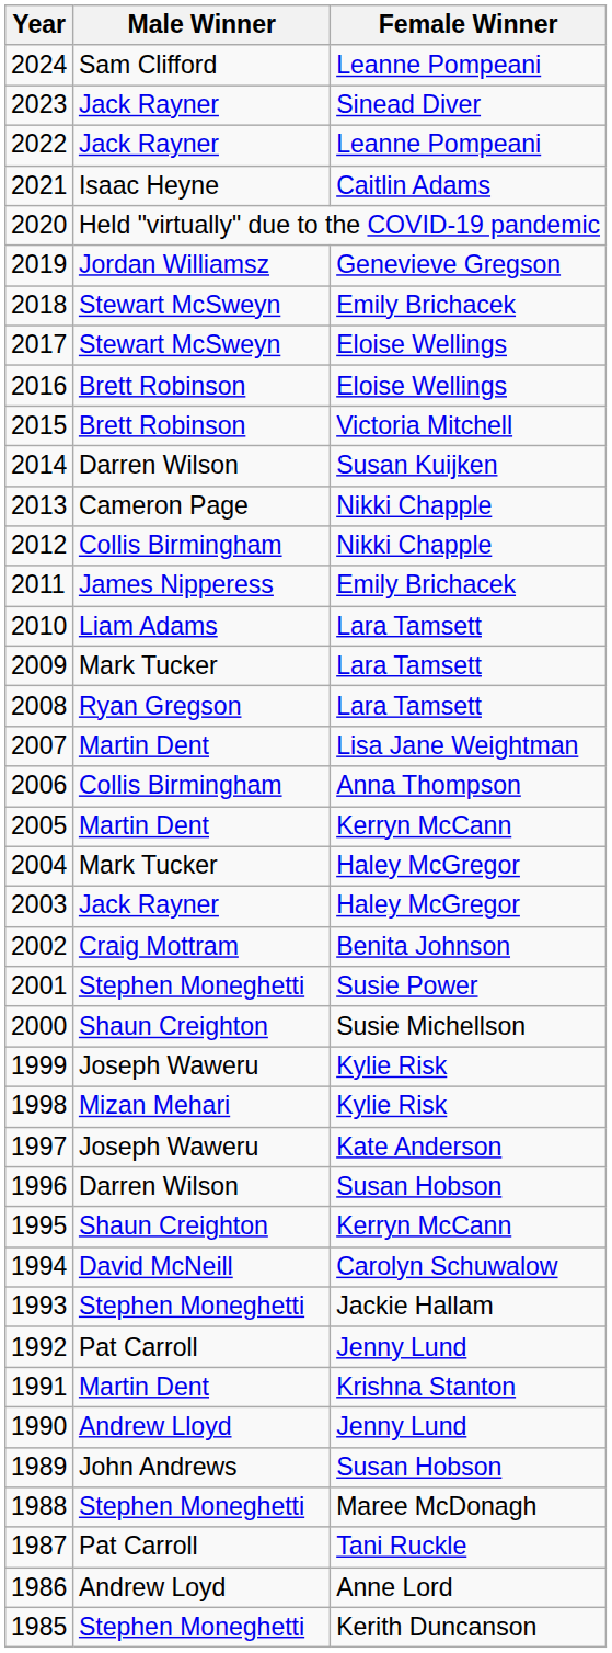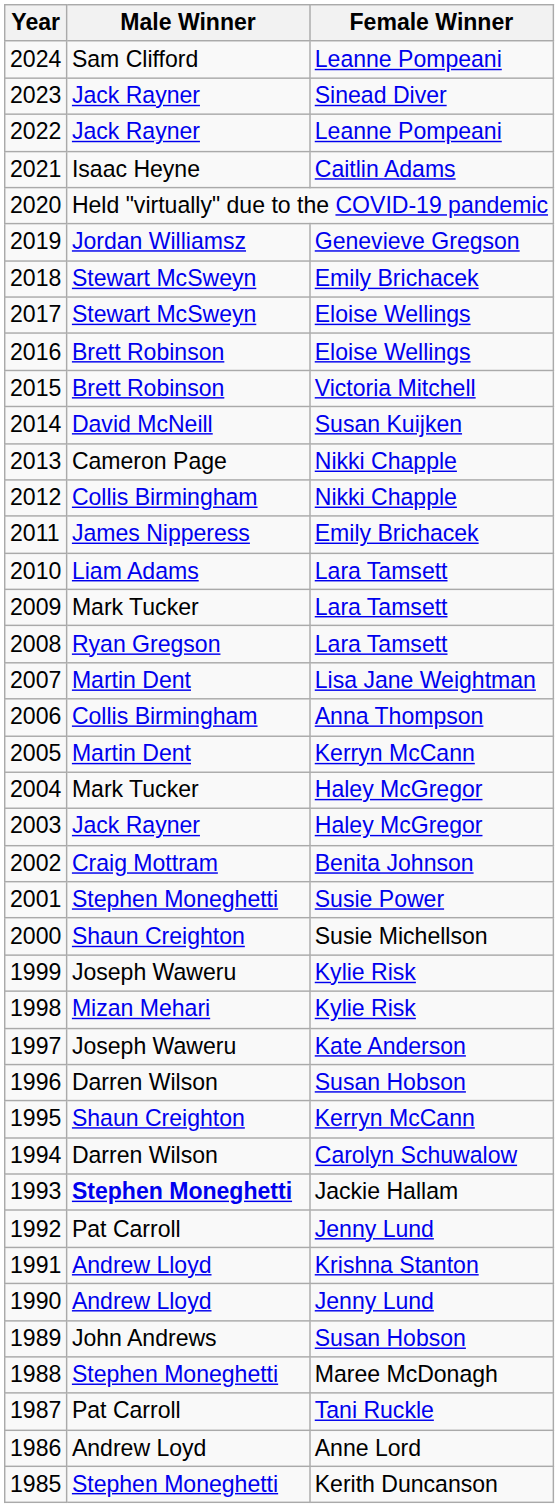2014 | Male Winner: Darren Wilson -> David McNeill
1994 | Male Winner: David McNeill -> Darren Wilson
1993 | Male Winner: normal -> bold
1991 | Male Winner: Martin Dent -> Andrew Lloyd
